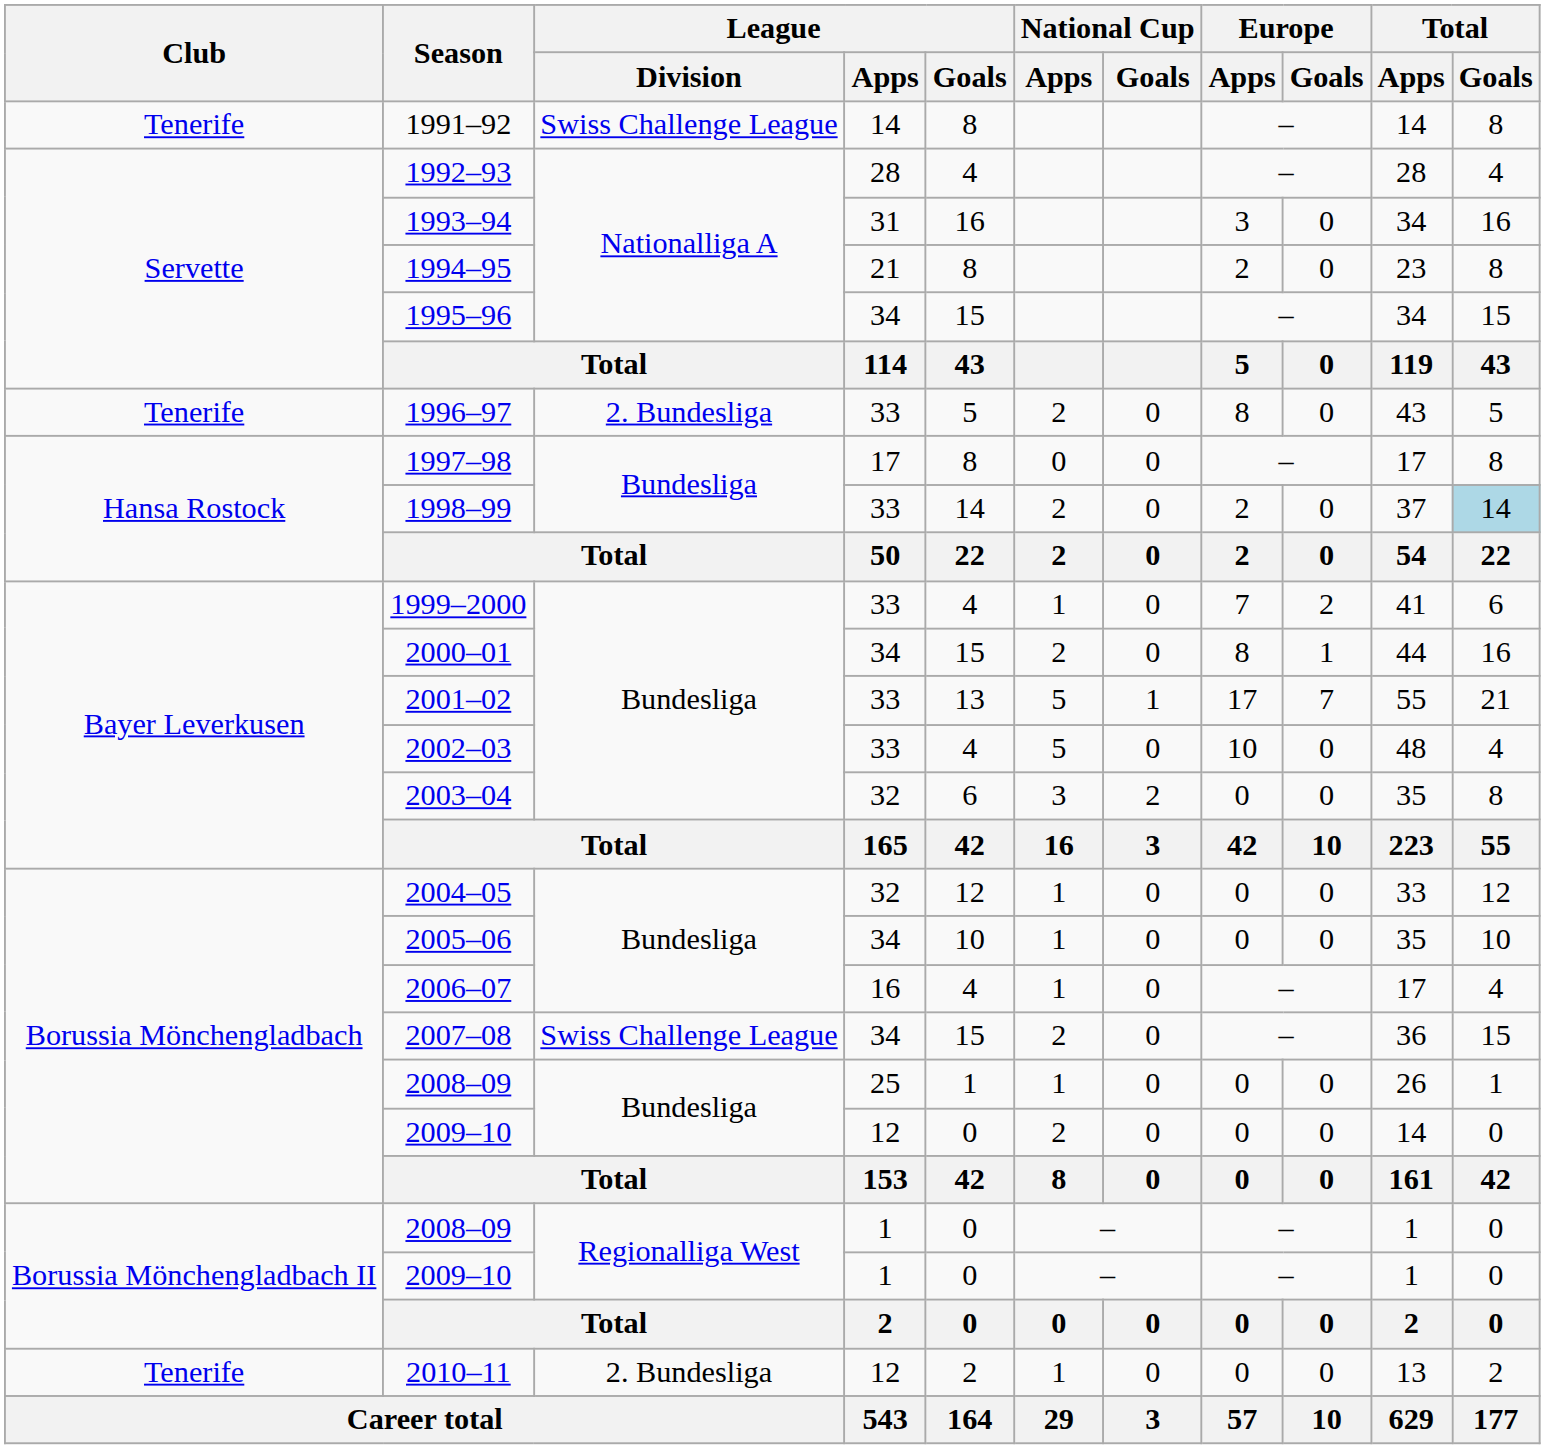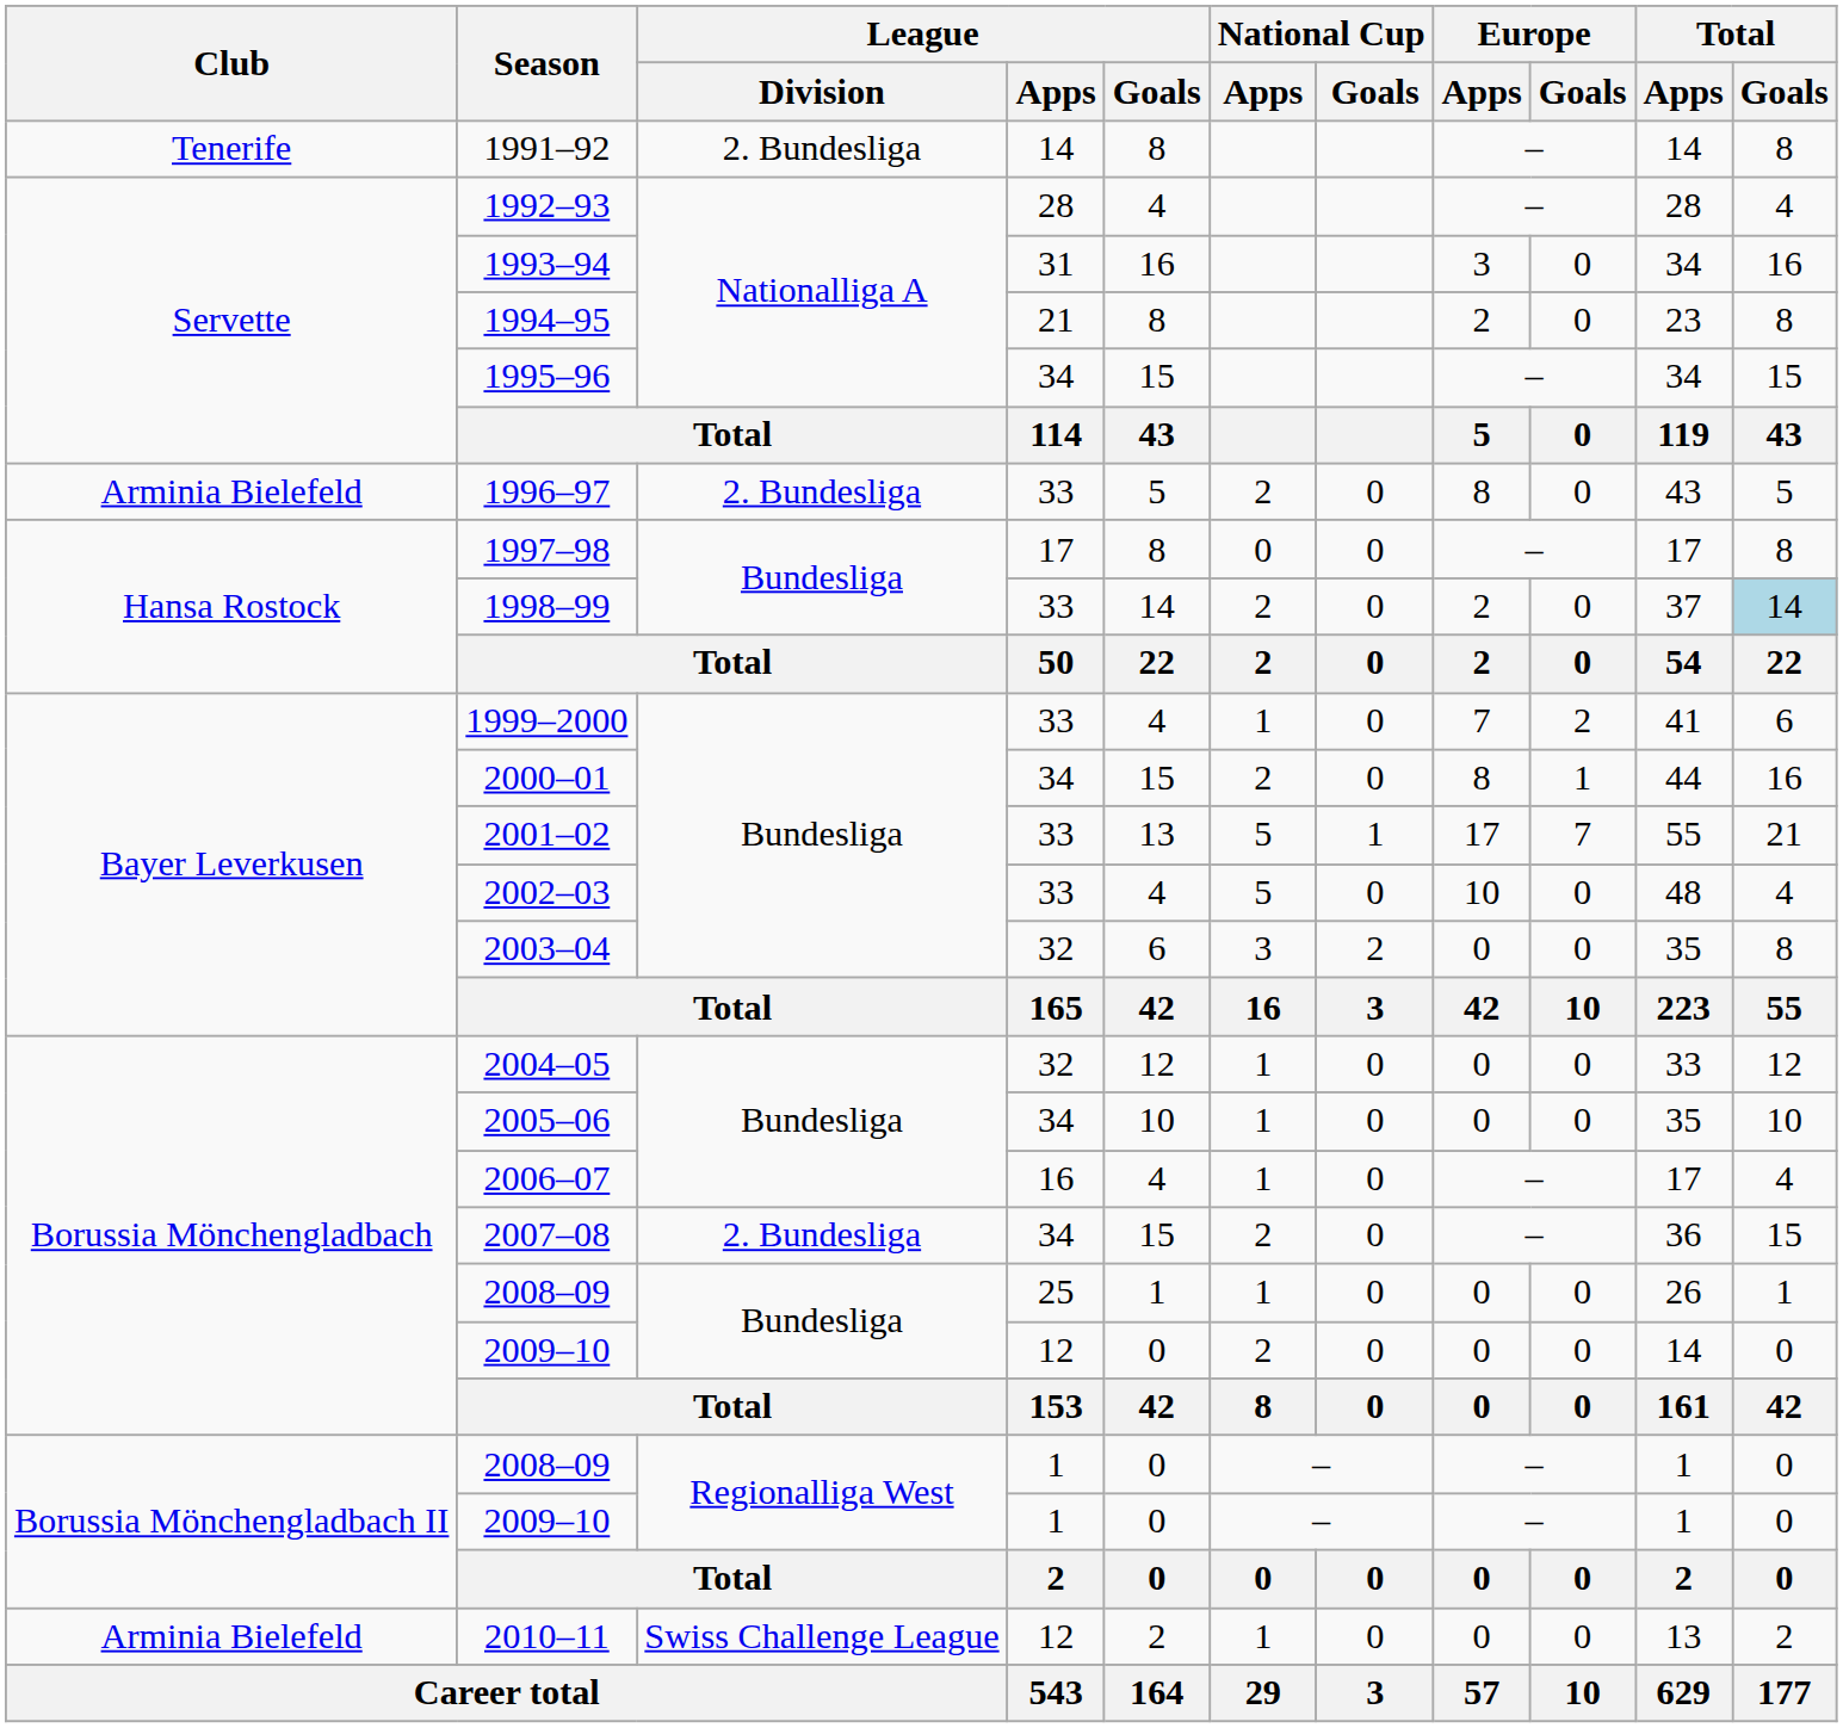1991–92 | League / Division: Swiss Challenge League -> 2. Bundesliga
1996–97 | Club: Tenerife -> Arminia Bielefeld
2007–08 | League / Division: Swiss Challenge League -> 2. Bundesliga
2010–11 | Club: Tenerife -> Arminia Bielefeld
2010–11 | League / Division: 2. Bundesliga -> Swiss Challenge League
